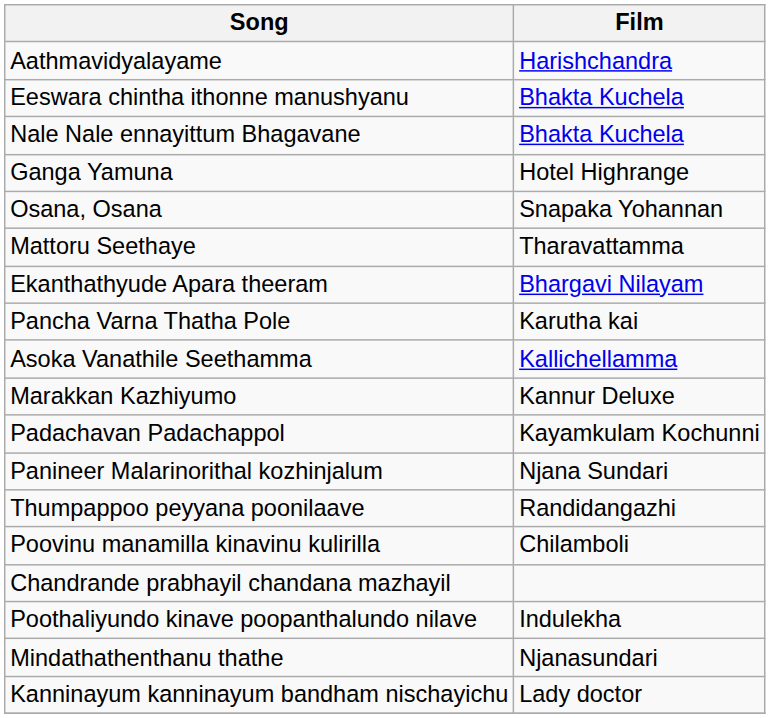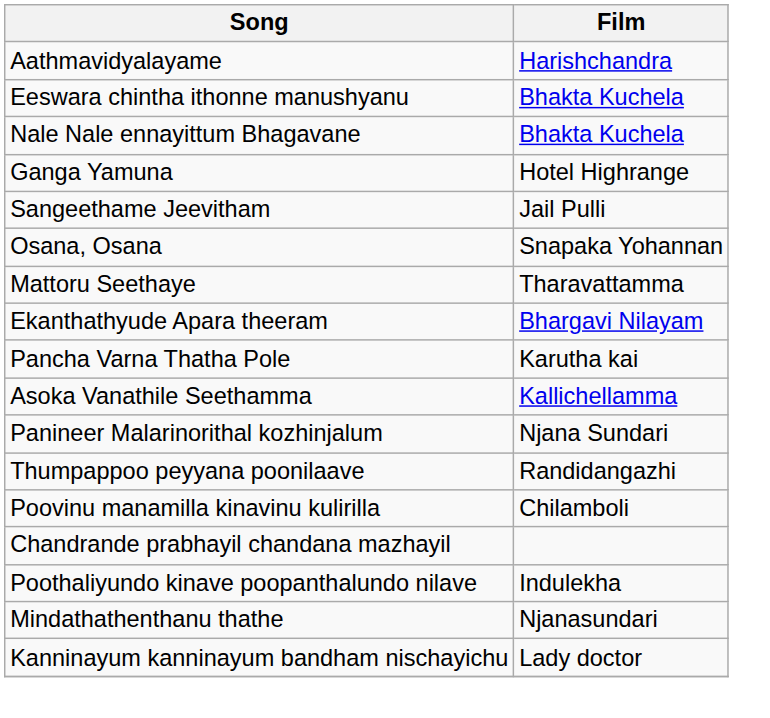+ row: Sangeethame Jeevitham | Jail Pulli
- row: Marakkan Kazhiyumo | Kannur Deluxe
- row: Padachavan Padachappol | Kayamkulam Kochunni
